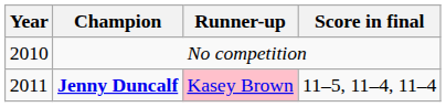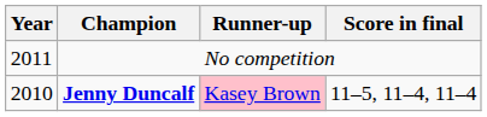No competition | Year: 2010 -> 2011
Jenny Duncalf | Year: 2011 -> 2010
